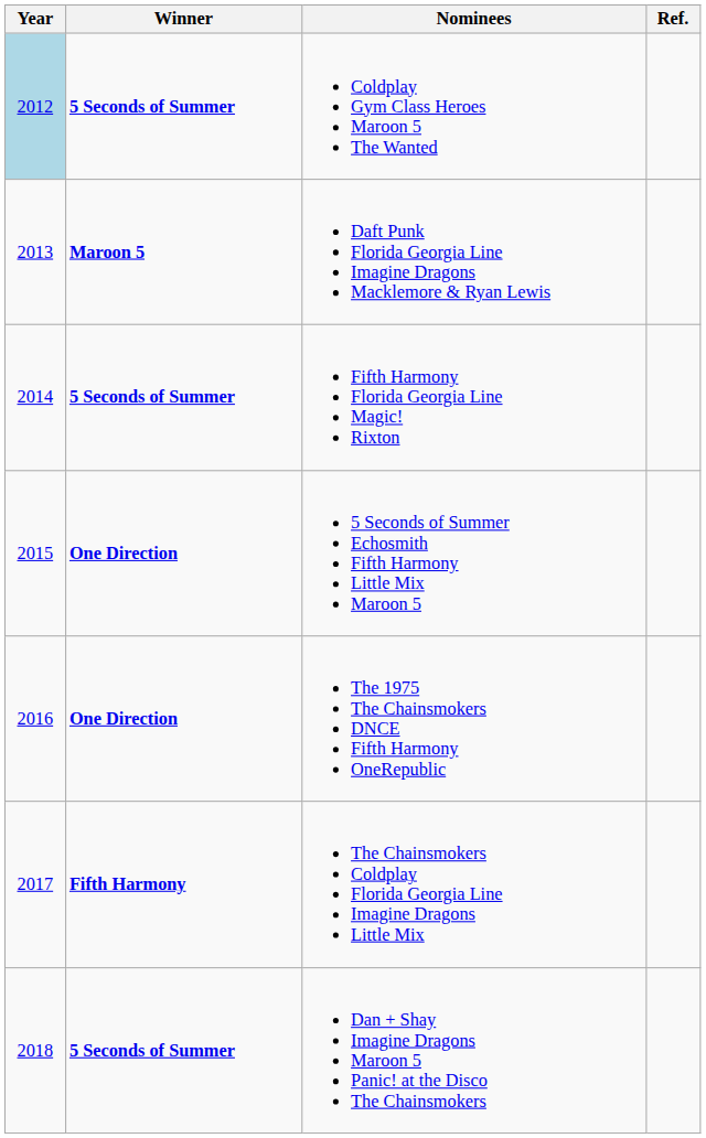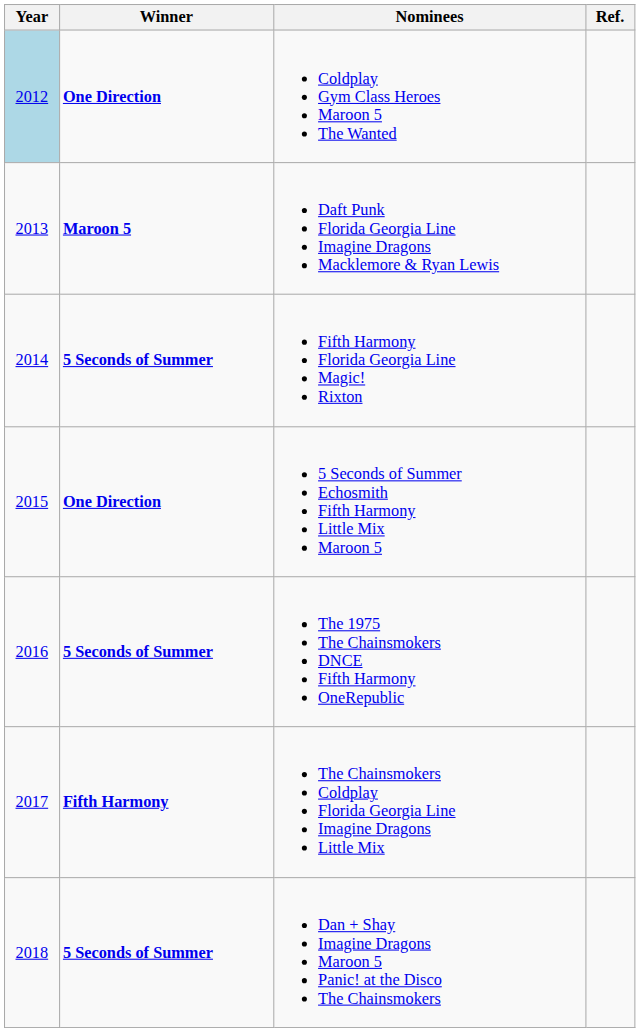Coldplay Gym Class Heroes Maroon 5 The Wanted | Winner: 5 Seconds of Summer -> One Direction
The 1975 The Chainsmokers DNCE Fifth Harmony OneRepublic | Winner: One Direction -> 5 Seconds of Summer
